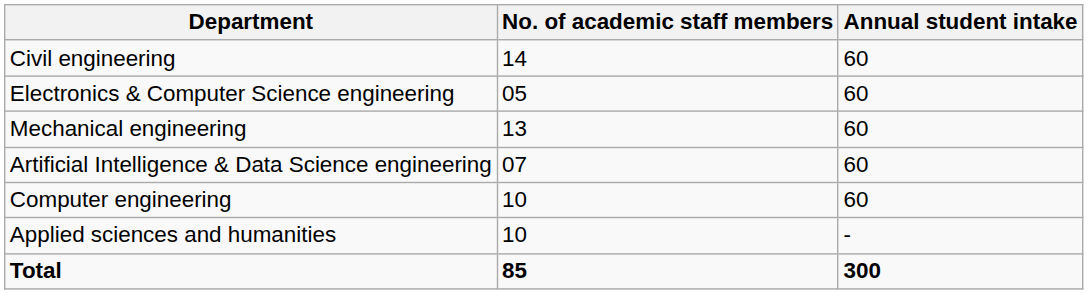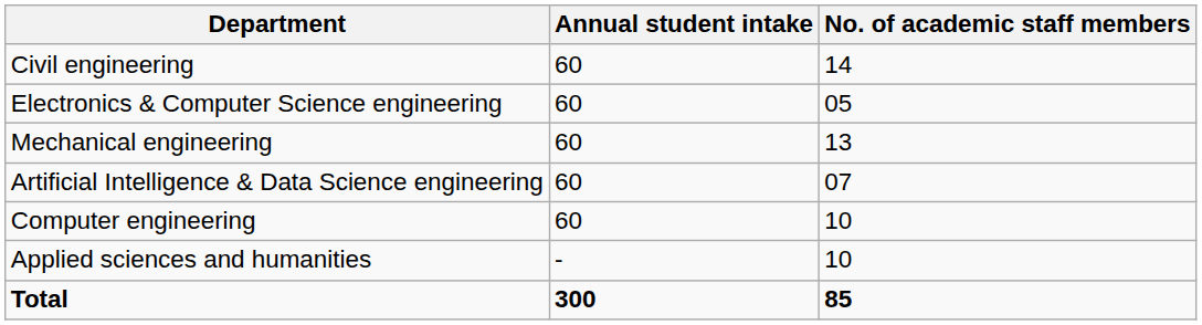columns swapped: No. of academic staff members <-> Annual student intake
